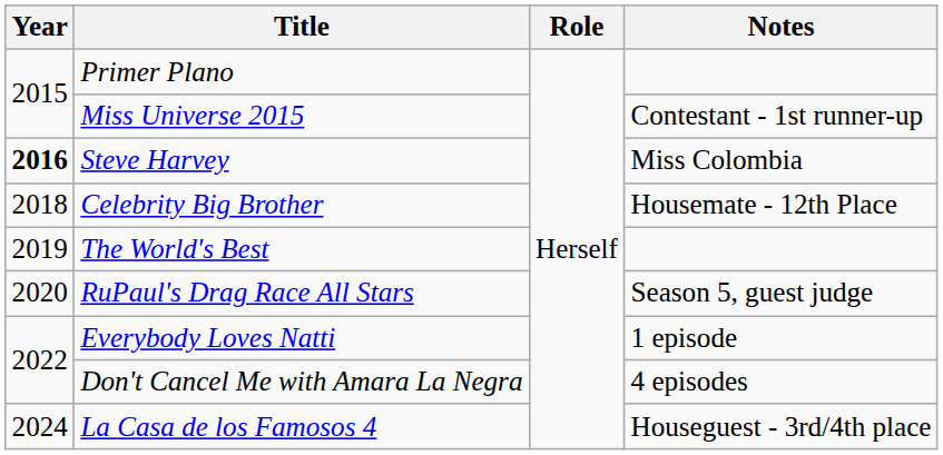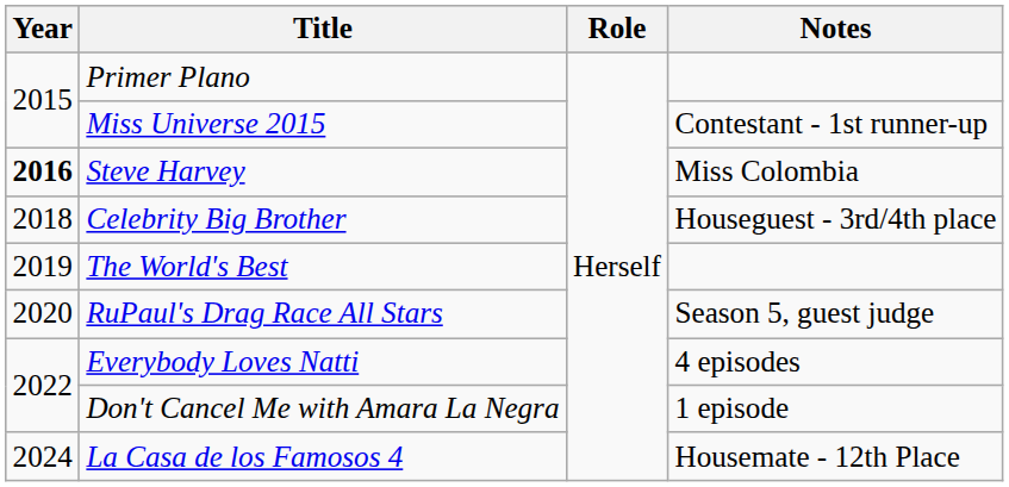Celebrity Big Brother | Notes: Housemate - 12th Place -> Houseguest - 3rd/4th place
Everybody Loves Natti | Notes: 1 episode -> 4 episodes
Don't Cancel Me with Amara La Negra | Notes: 4 episodes -> 1 episode
La Casa de los Famosos 4 | Notes: Houseguest - 3rd/4th place -> Housemate - 12th Place
